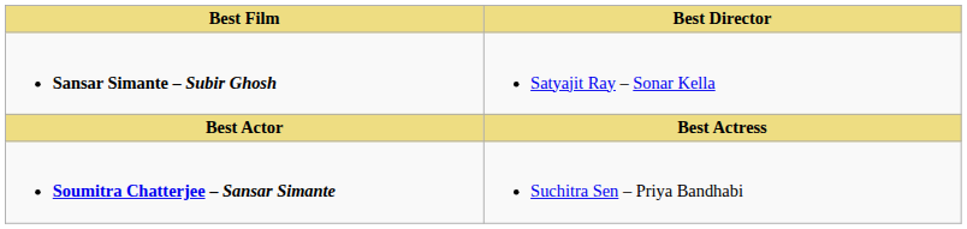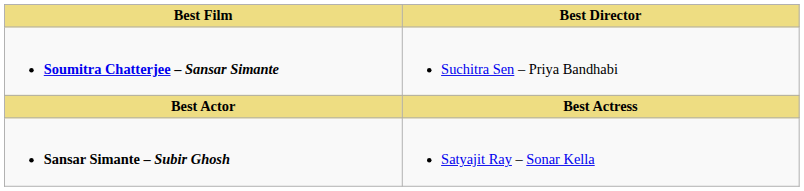rows swapped: Sansar Simante – Subir Ghosh <-> Soumitra Chatterjee – Sansar Simante
